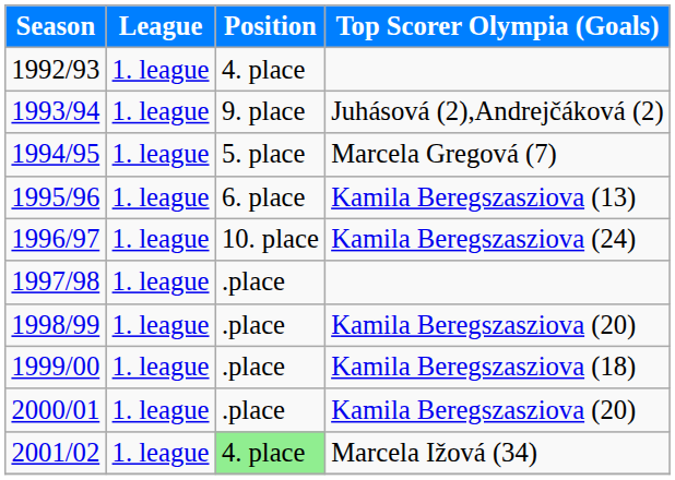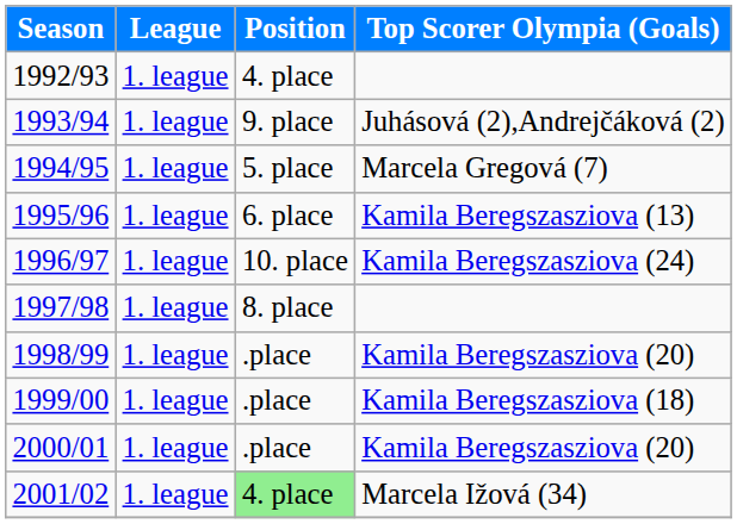1997/98 | Position: .place -> 8. place
